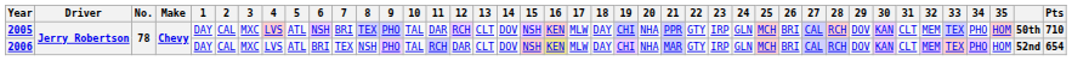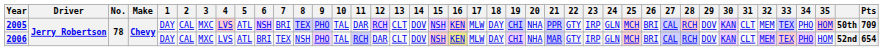2005 | Pts: 710 -> 709
